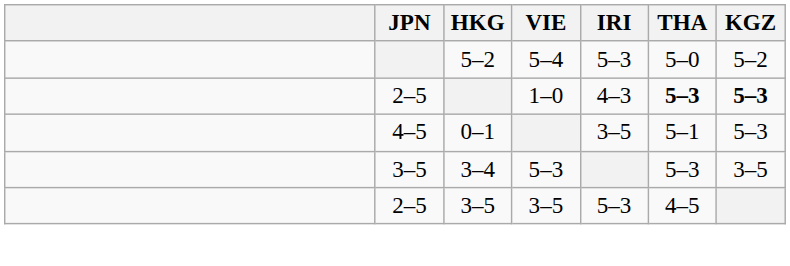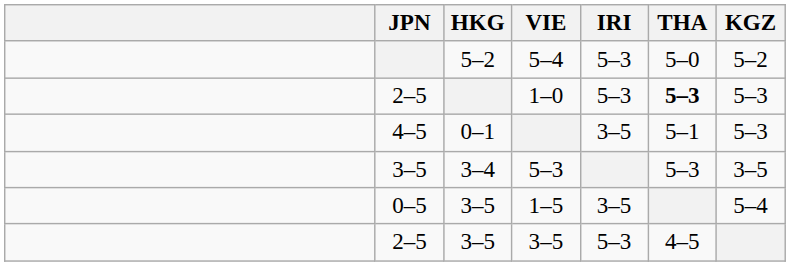1–0 | IRI: 4–3 -> 5–3
1–0 | KGZ: bold -> normal
+ row: 0–5 | 3–5 | 1–5 | 3–5 | 5–4
